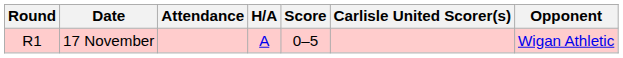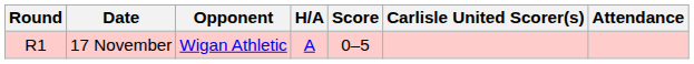columns swapped: Opponent <-> Attendance
